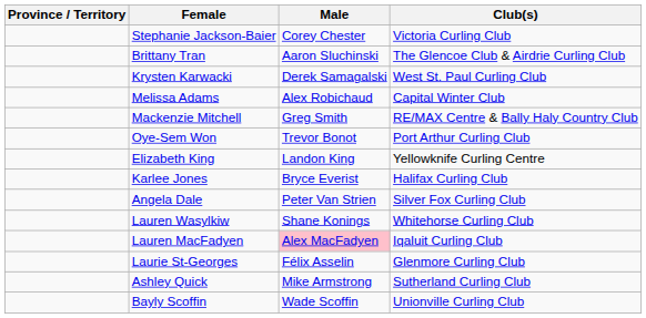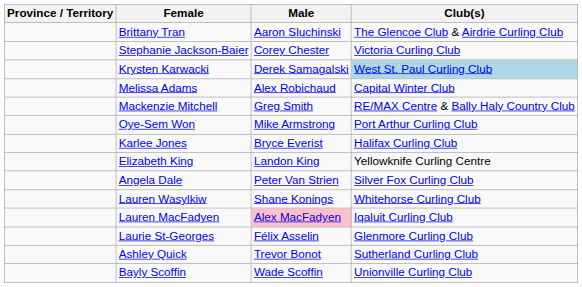rows swapped: Brittany Tran <-> Stephanie Jackson-Baier
Krysten Karwacki | Club(s): no background -> lightblue background
Oye-Sem Won | Male: Trevor Bonot -> Mike Armstrong
rows swapped: Elizabeth King <-> Karlee Jones
Ashley Quick | Male: Mike Armstrong -> Trevor Bonot
